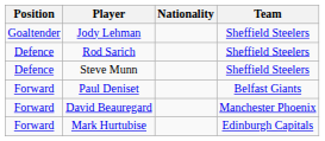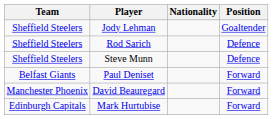columns swapped: Position <-> Team
